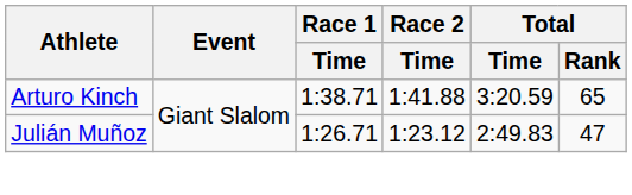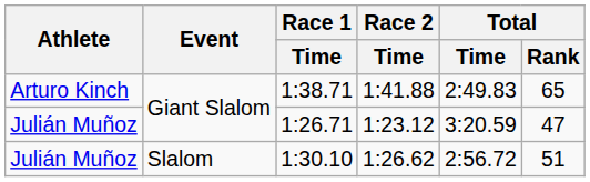1:38.71 | Total / Time: 3:20.59 -> 2:49.83
1:26.71 | Total / Time: 2:49.83 -> 3:20.59
+ row: Julián Muñoz | Slalom | 1:30.10 | 1:26.62 | 2:56.72 | 51
